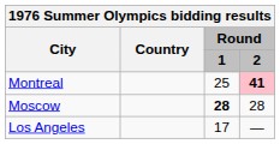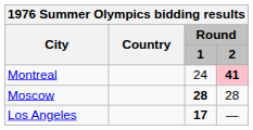Montreal | Round / 1: 25 -> 24
Los Angeles | Round / 1: normal -> bold
